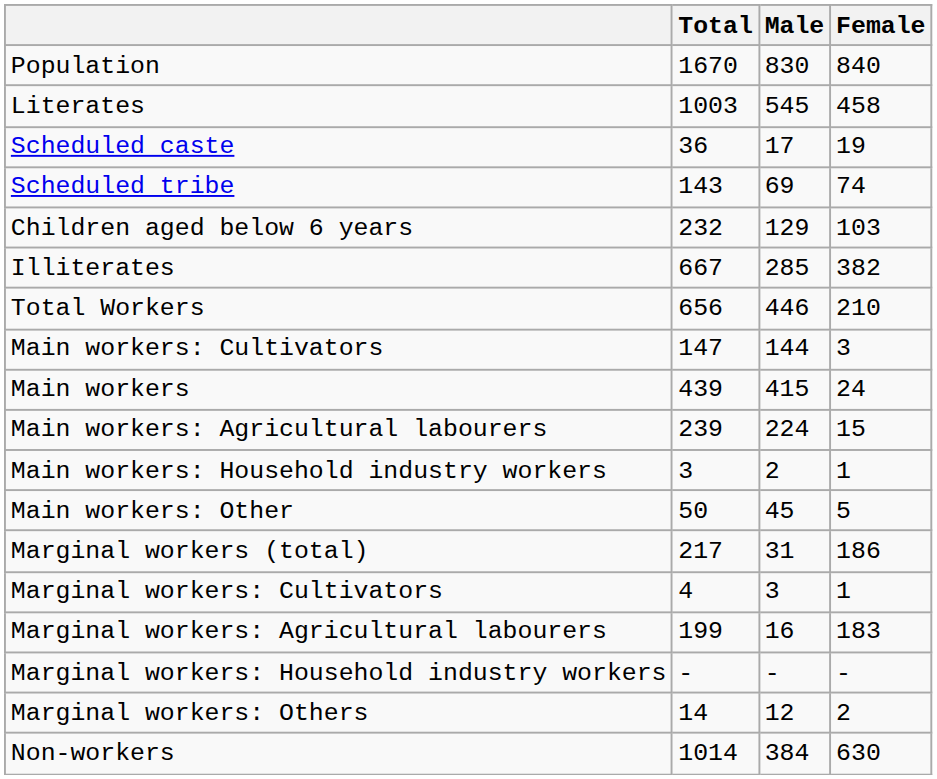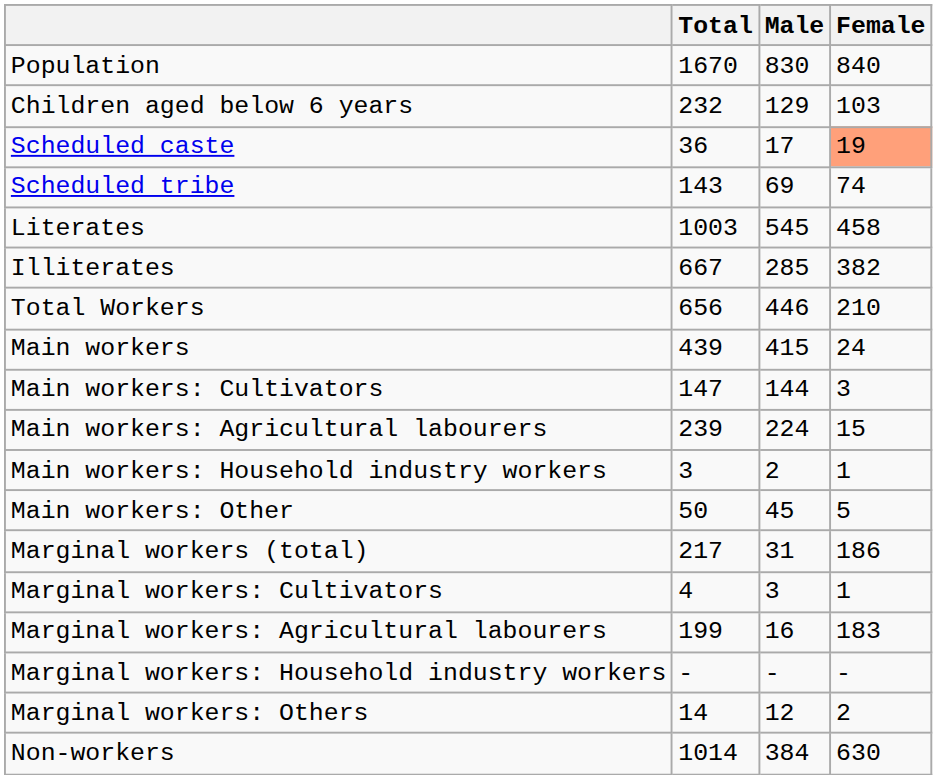rows swapped: Children aged below 6 years <-> Literates
Scheduled caste | Female: no background -> lightsalmon background
rows swapped: Main workers <-> Main workers: Cultivators
